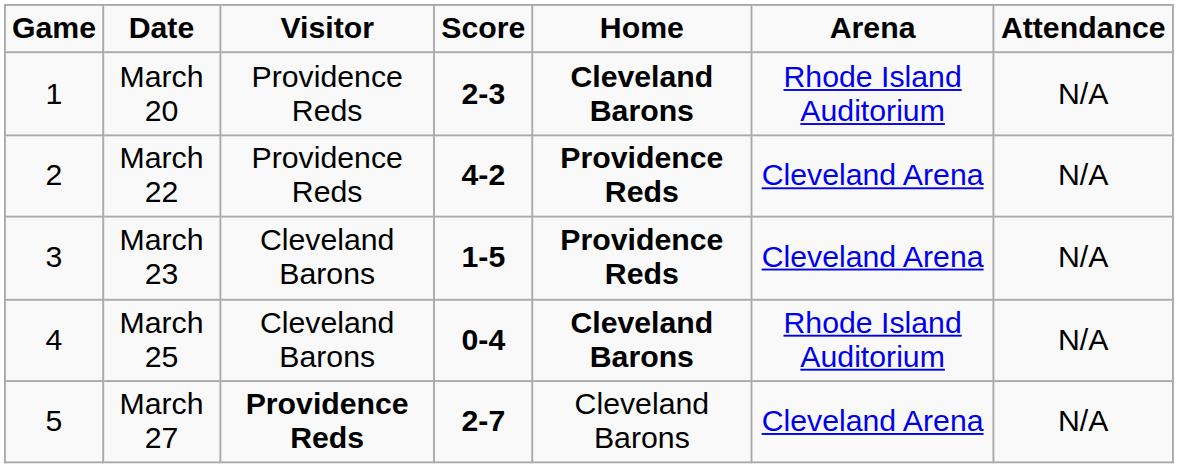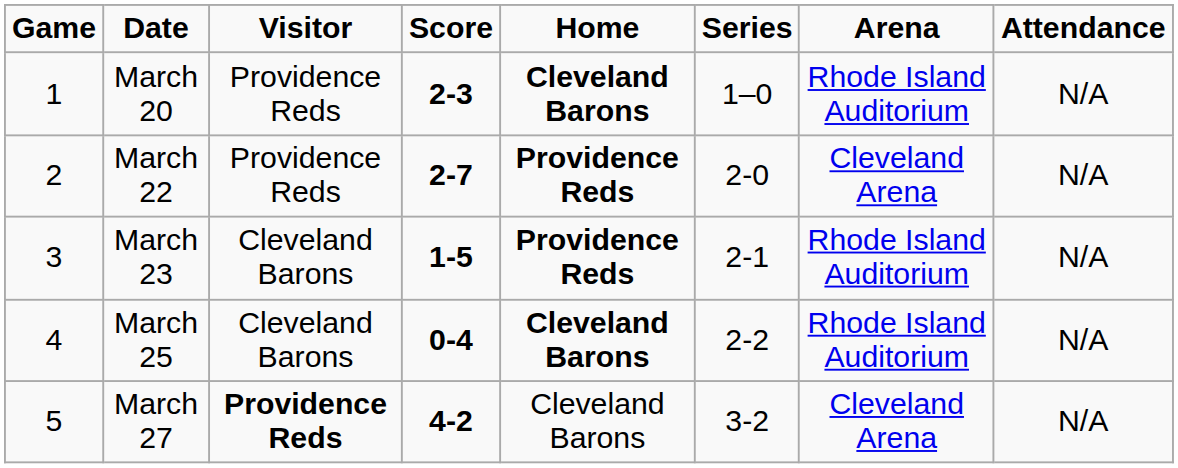+ column: Series | 1–0 | 2-0 | 2-1 | 2-2 | 3-2
March 22 | Score: 4-2 -> 2-7
March 23 | Arena: Cleveland Arena -> Rhode Island Auditorium
March 27 | Score: 2-7 -> 4-2
